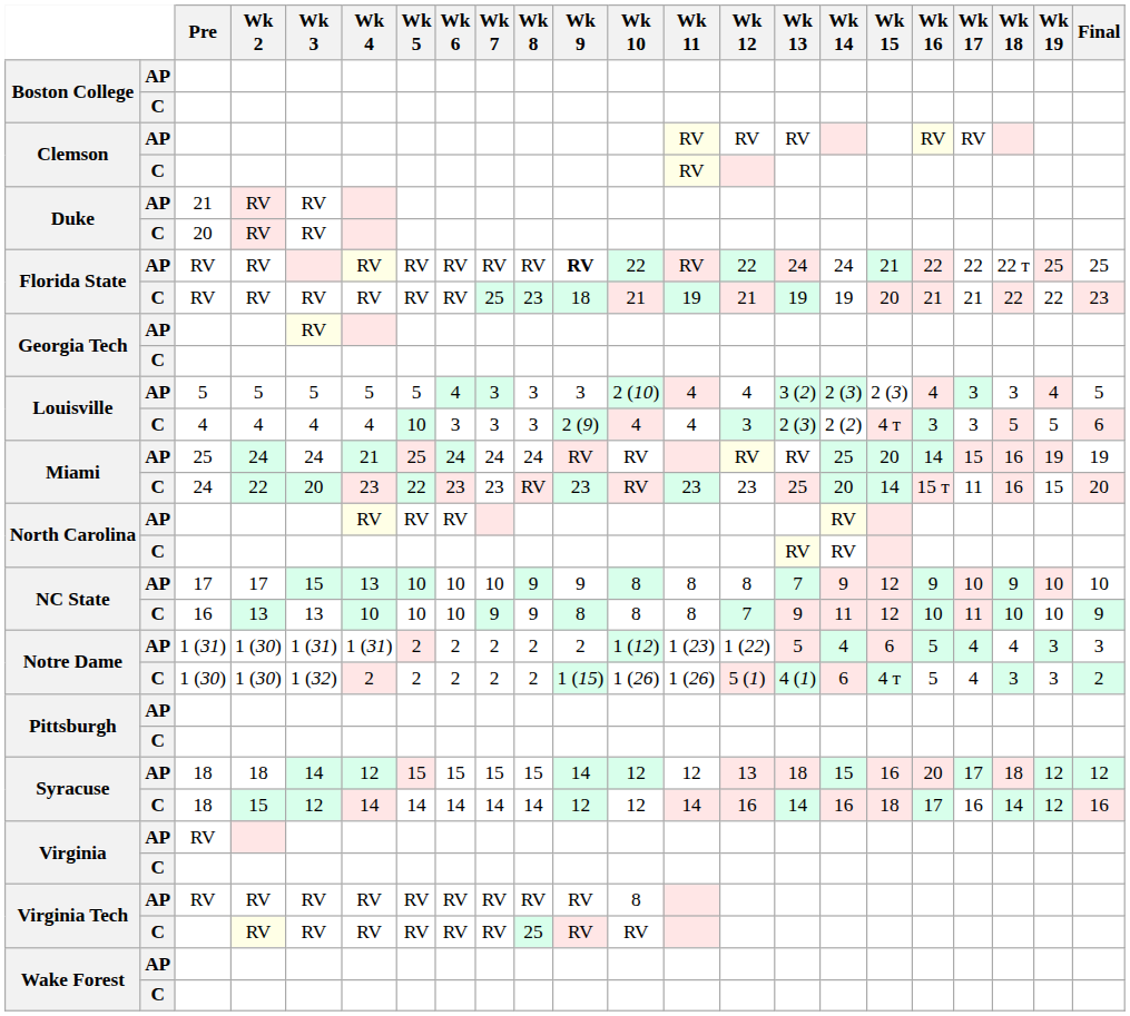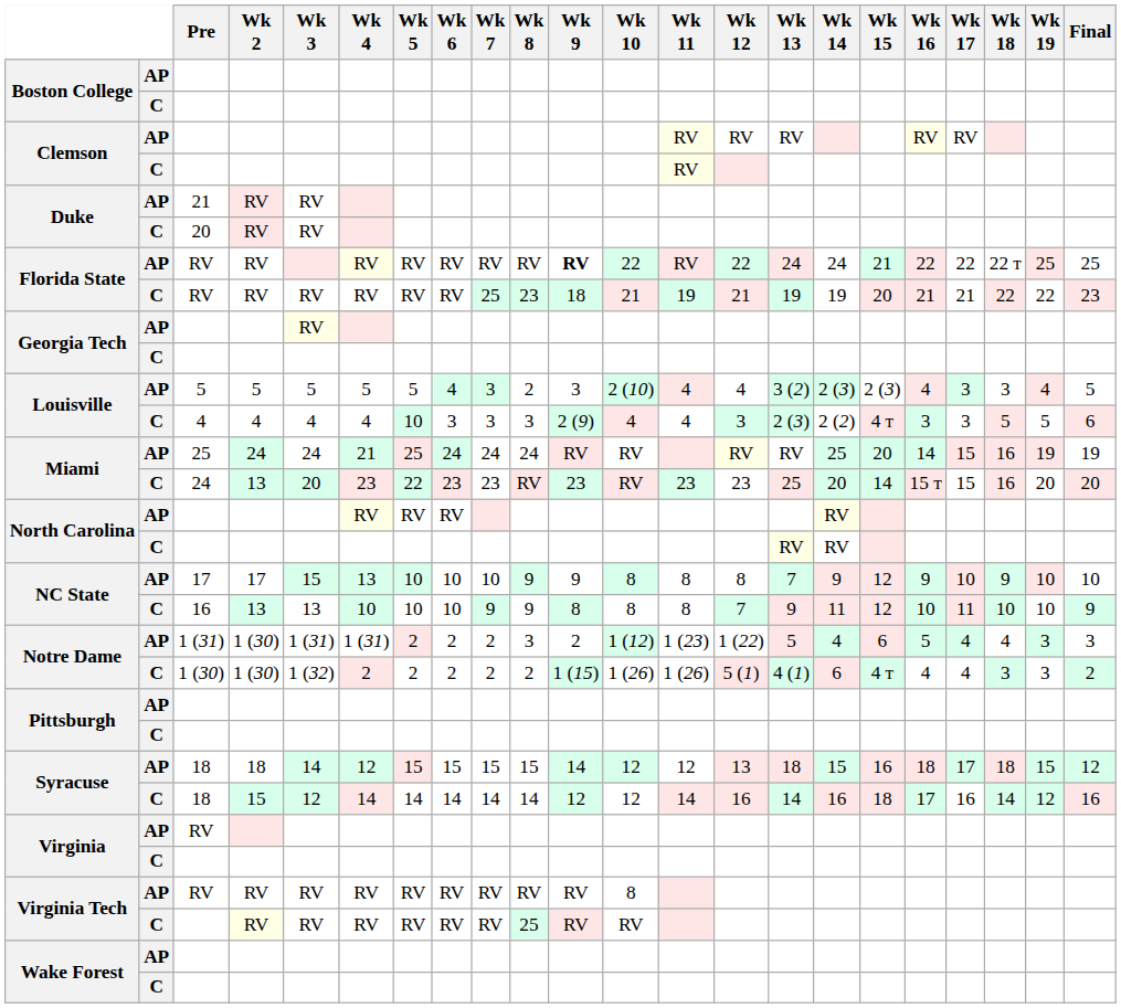Louisville / AP | Wk 8: 3 -> 2
Miami / C | Wk 2: 22 -> 13
Miami / C | Wk 17: 11 -> 15
Miami / C | Wk 19: 15 -> 20
Notre Dame / AP | Wk 8: 2 -> 3
Notre Dame / C | Wk 16: 5 -> 4
Syracuse / AP | Wk 16: 20 -> 18
Syracuse / AP | Wk 19: 12 -> 15
